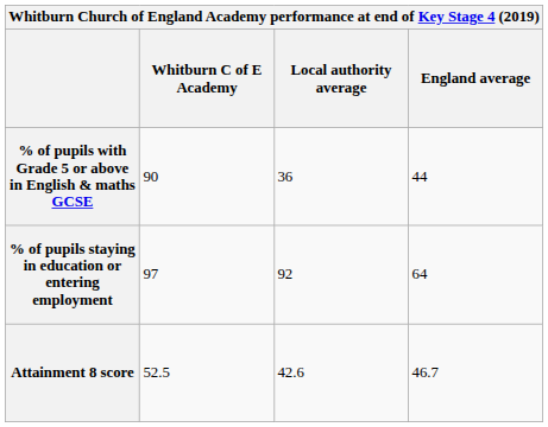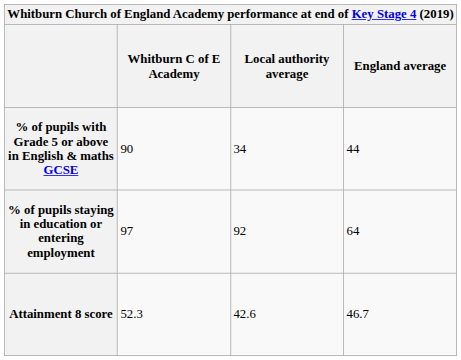% of pupils with Grade 5 or above in English & maths GCSE | Local authority average: 36 -> 34
Attainment 8 score | Whitburn C of E Academy: 52.5 -> 52.3
